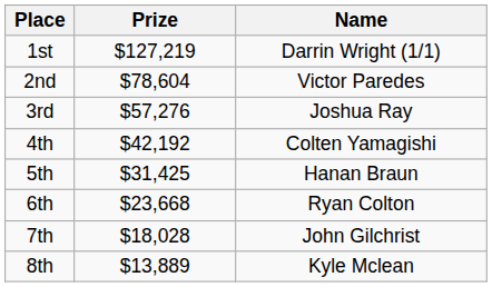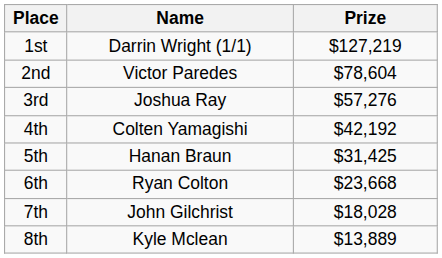columns swapped: Name <-> Prize
